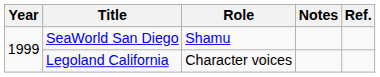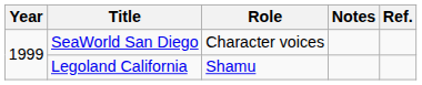SeaWorld San Diego | Role: Shamu -> Character voices
Legoland California | Role: Character voices -> Shamu
